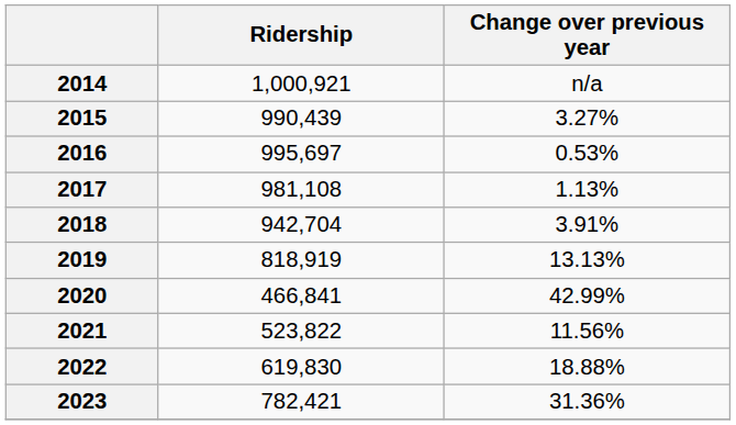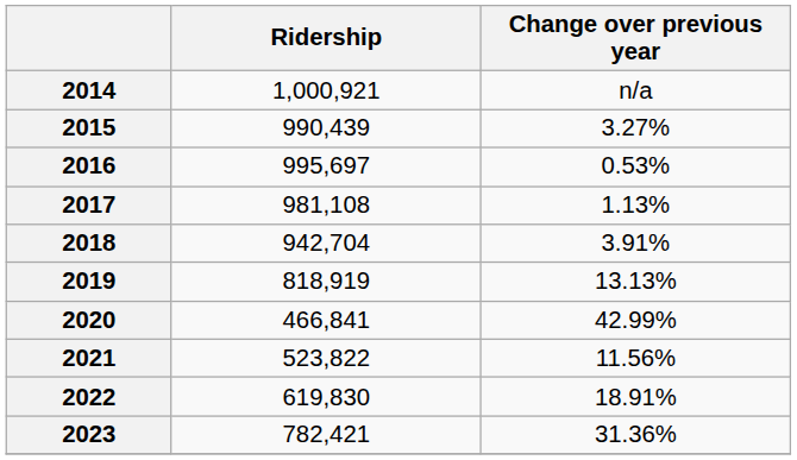2022 | Change over previous year: 18.88% -> 18.91%
